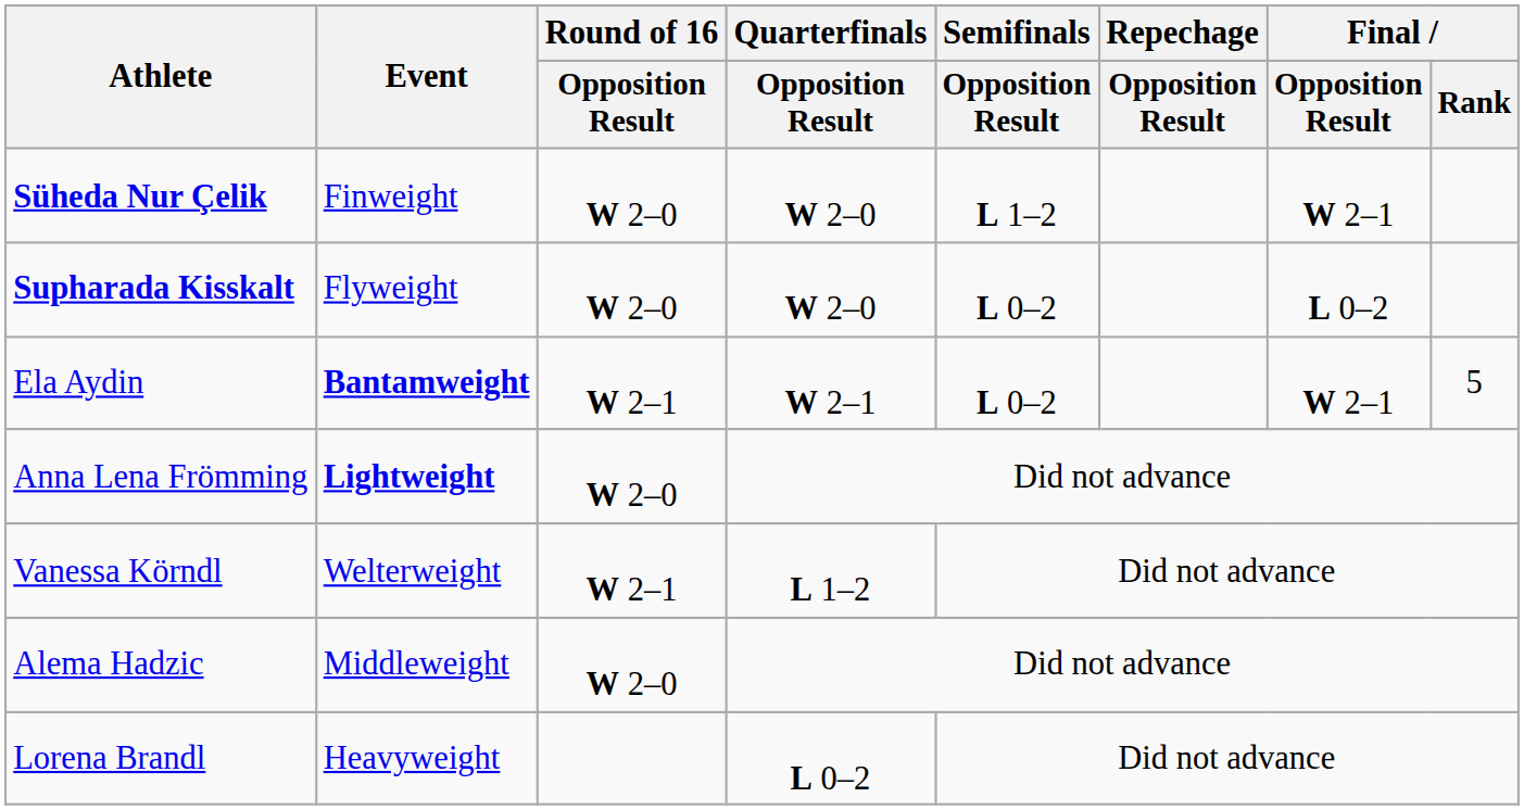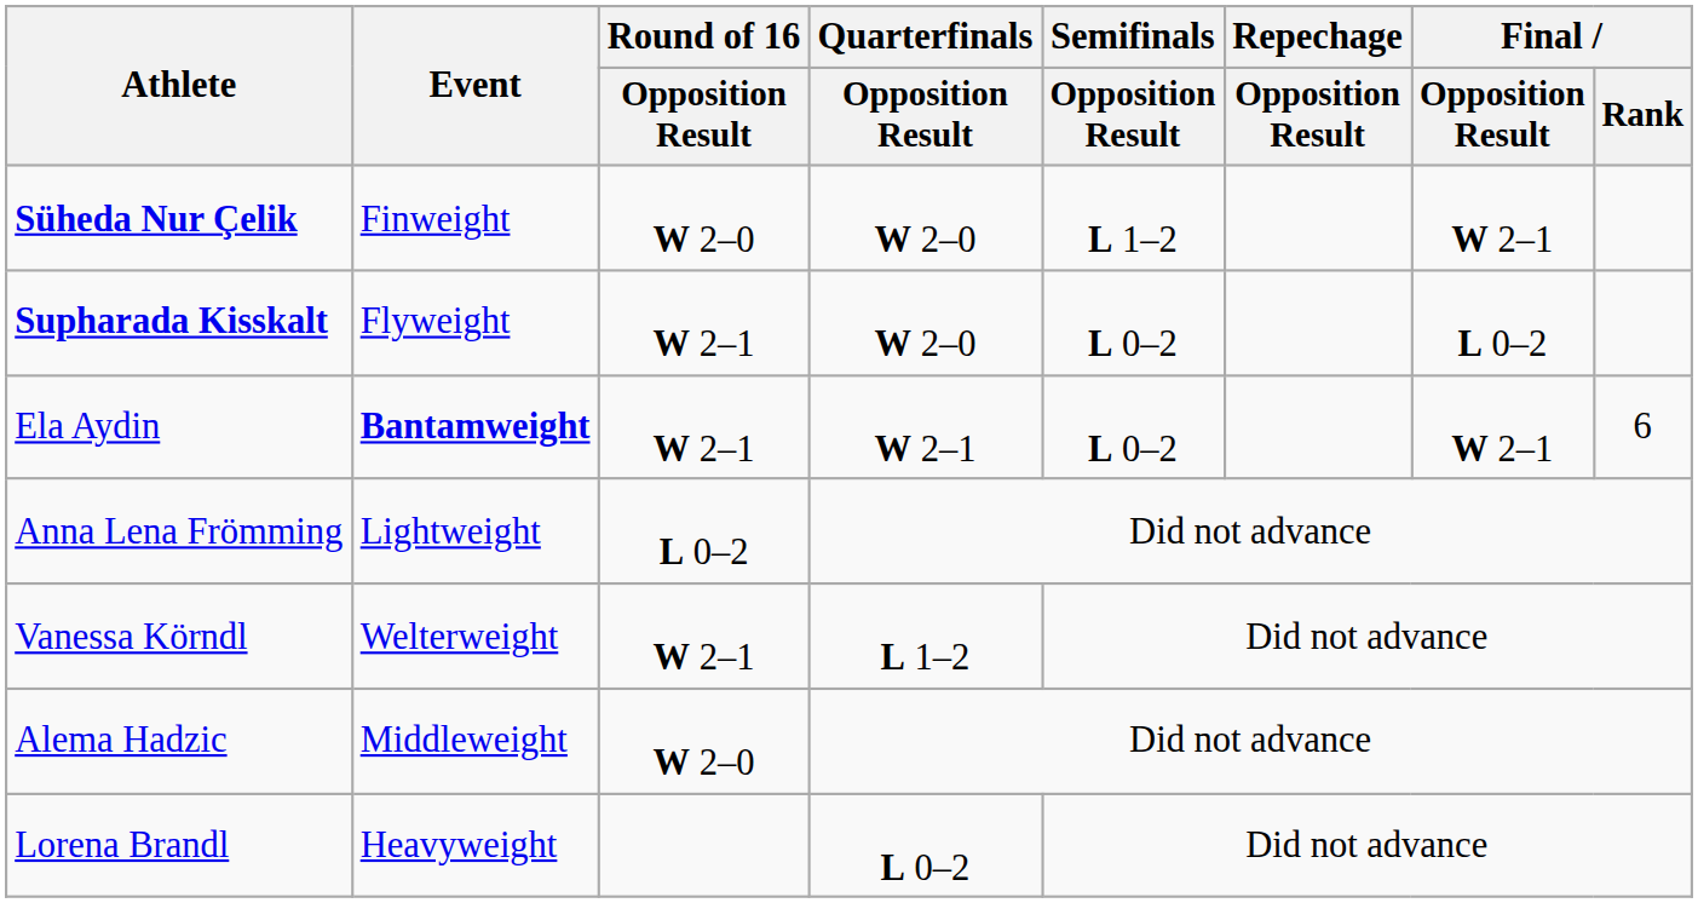Supharada Kisskalt | Round of 16 / Opposition Result: W 2–0 -> W 2–1
Ela Aydin | Final / Rank: 5 -> 6
Anna Lena Frömming | Event: bold -> normal
Anna Lena Frömming | Round of 16 / Opposition Result: W 2–0 -> L 0–2
